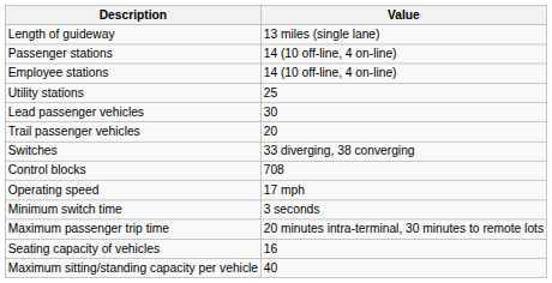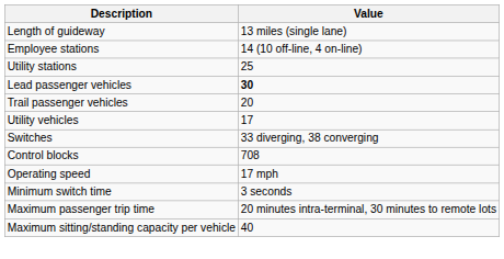- row: Passenger stations | 14 (10 off-line, 4 on-line)
Lead passenger vehicles | Value: normal -> bold
+ row: Utility vehicles | 17
- row: Seating capacity of vehicles | 16
